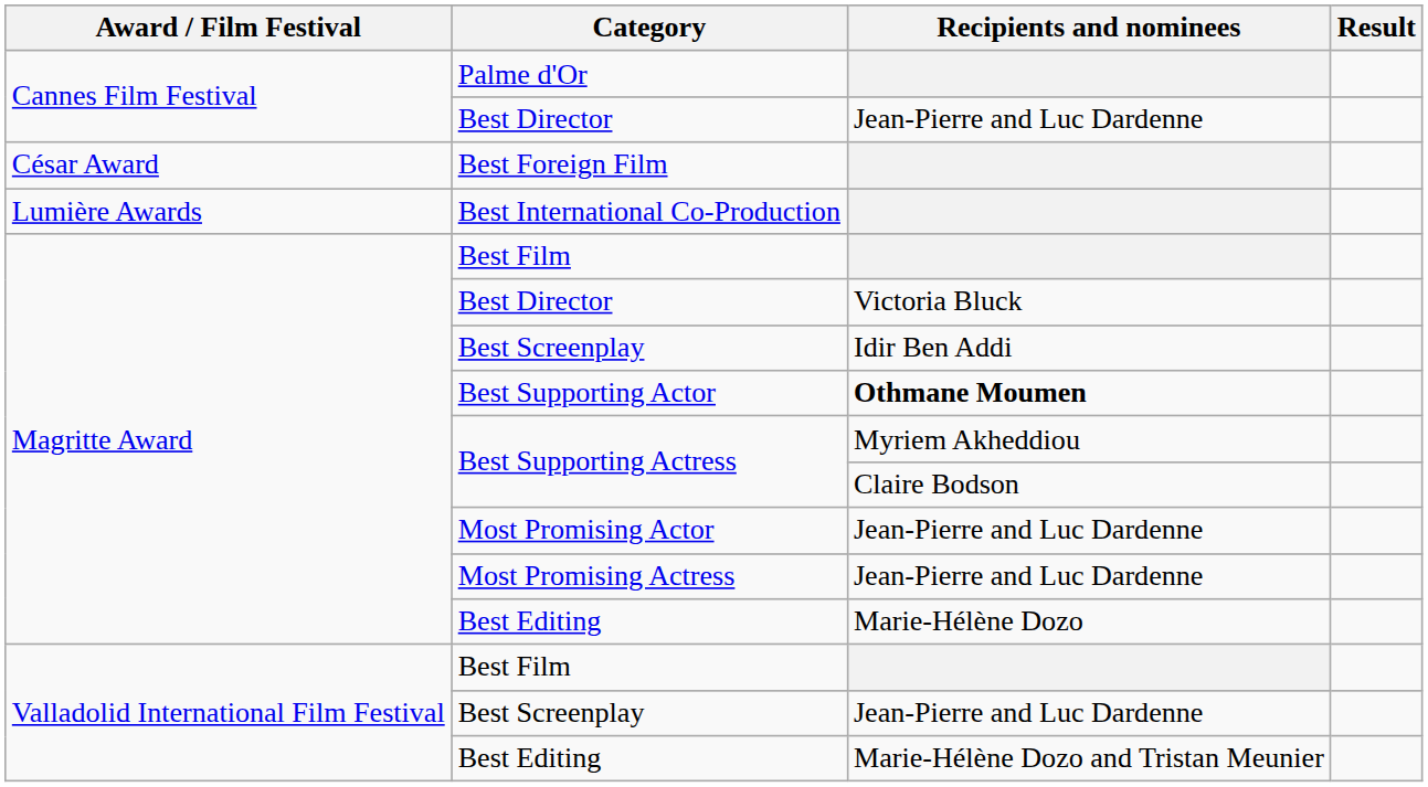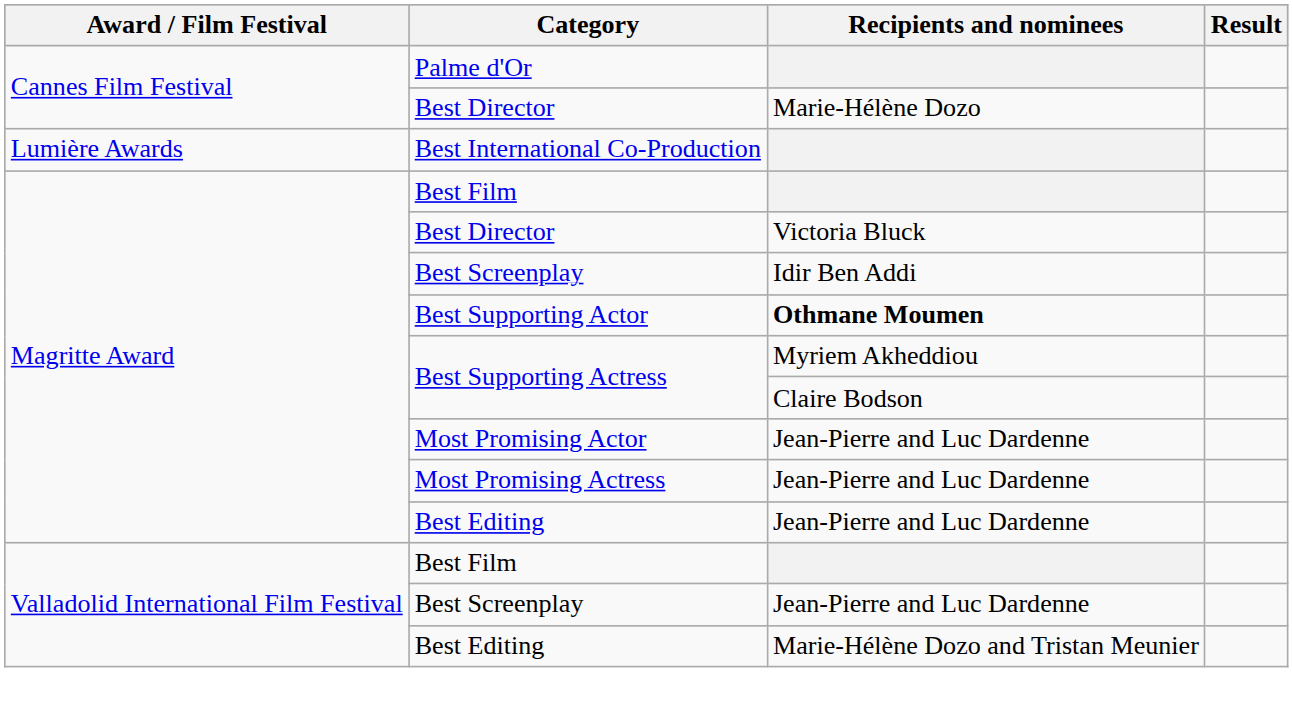Cannes Film Festival / Best Director | Recipients and nominees: Jean-Pierre and Luc Dardenne -> Marie-Hélène Dozo
- row: César Award | Best Foreign Film
Magritte Award / Best Editing | Recipients and nominees: Marie-Hélène Dozo -> Jean-Pierre and Luc Dardenne
